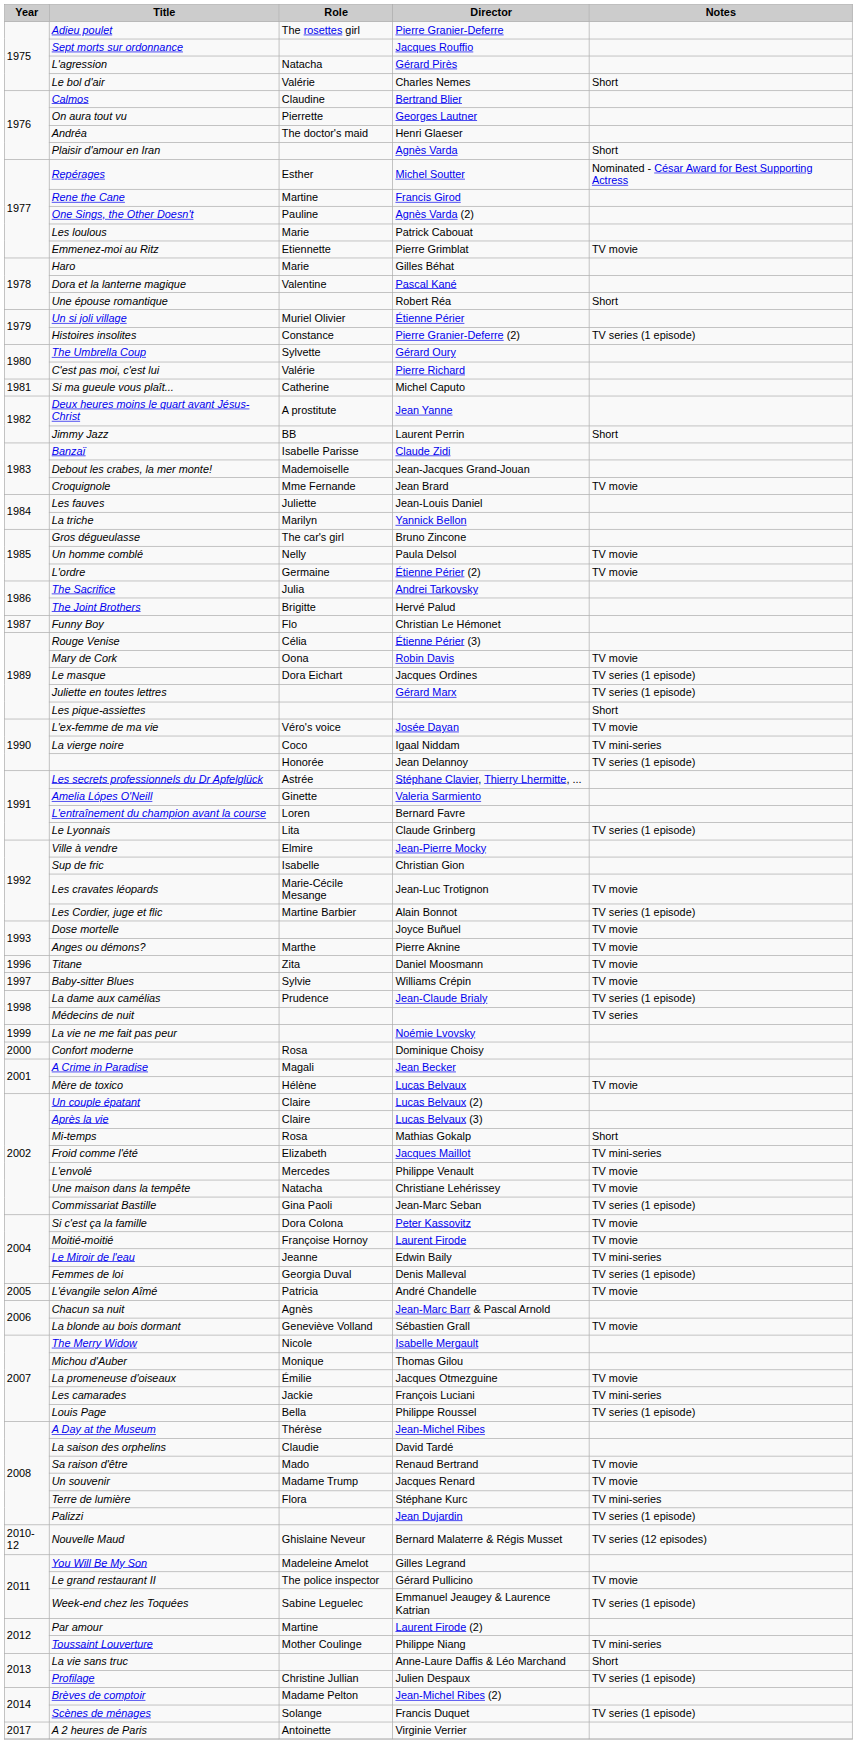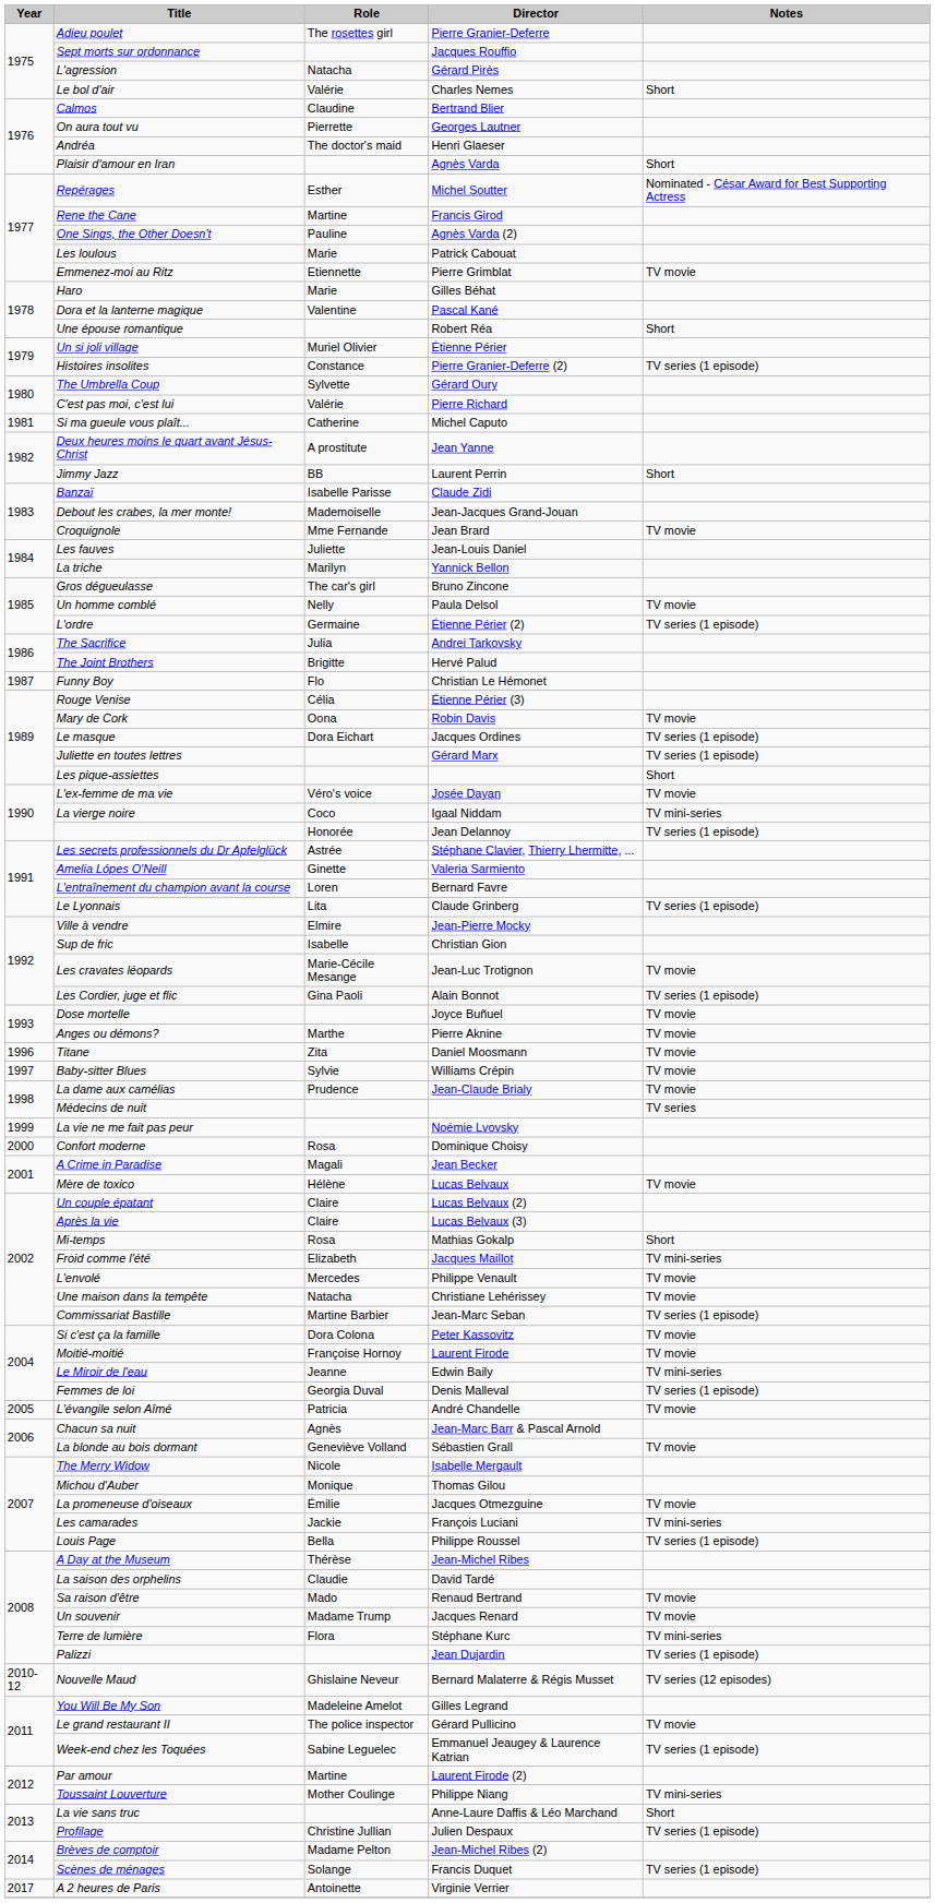L'ordre | Notes: TV movie -> TV series (1 episode)
Les Cordier, juge et flic | Role: Martine Barbier -> Gina Paoli
La dame aux camélias | Notes: TV series (1 episode) -> TV movie
Commissariat Bastille | Role: Gina Paoli -> Martine Barbier
